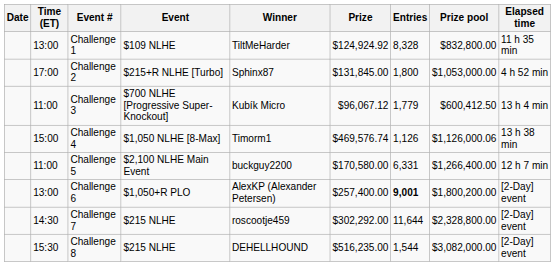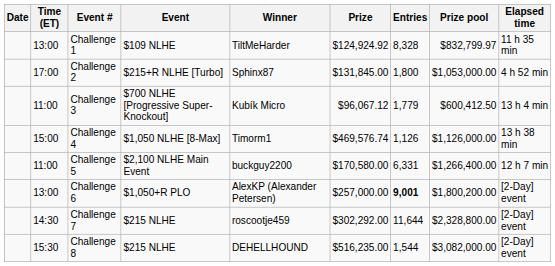Challenge 1 | Prize pool: $832,800.00 -> $832,799.97
Challenge 4 | Prize pool: $1,126,000.06 -> $1,126,000.00
Challenge 6 | Prize: $257,400.00 -> $257,000.00
